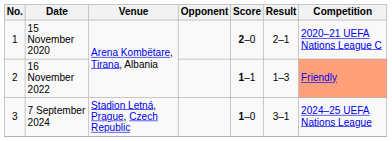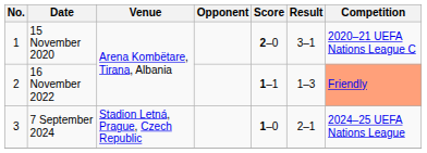15 November 2020 | Result: 2–1 -> 3–1
7 September 2024 | Result: 3–1 -> 2–1
